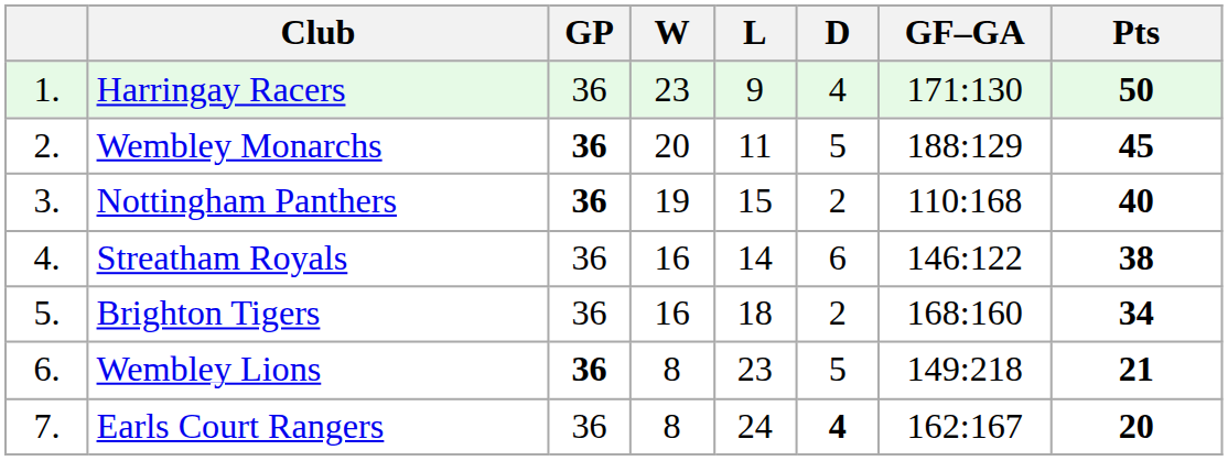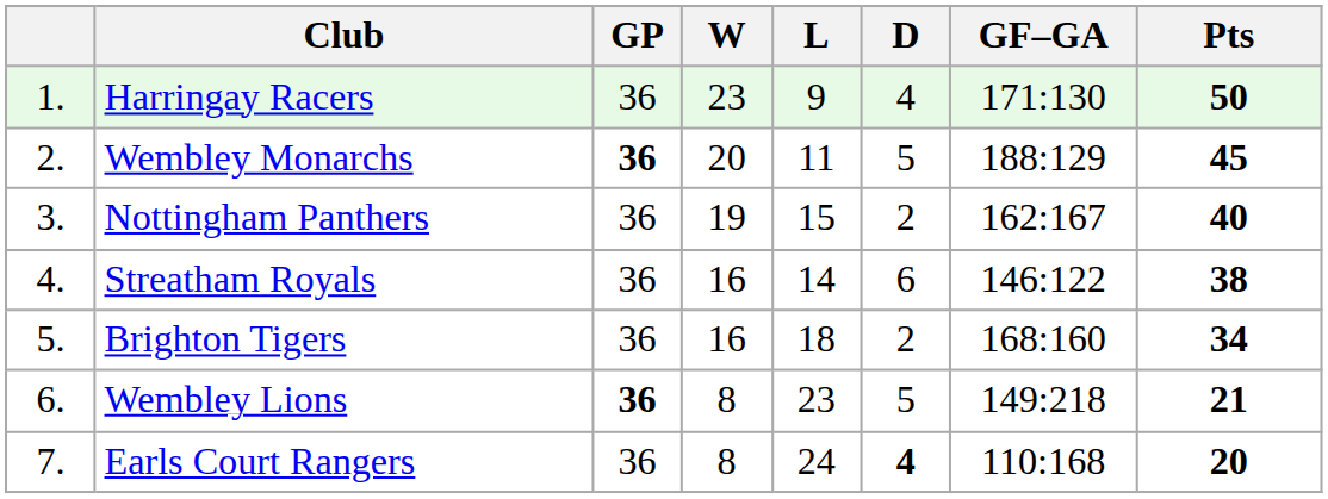Nottingham Panthers | GP: bold -> normal
Nottingham Panthers | GF–GA: 110:168 -> 162:167
Earls Court Rangers | GF–GA: 162:167 -> 110:168
